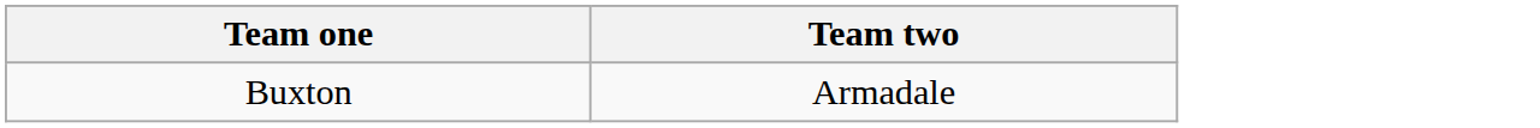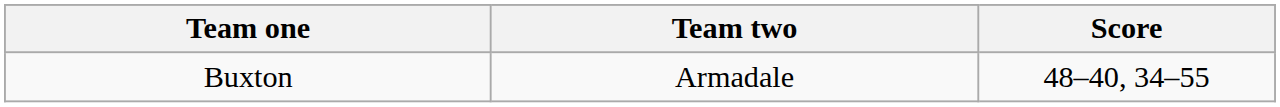+ column: Score | 48–40, 34–55
